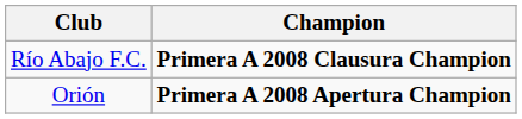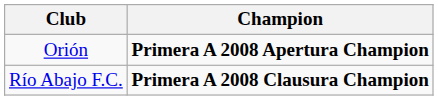rows swapped: Orión <-> Río Abajo F.C.
